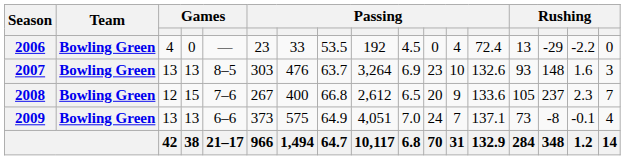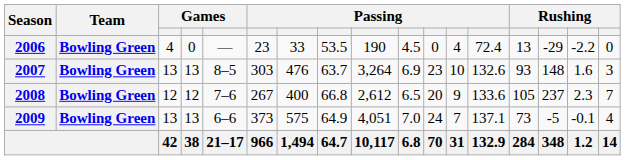2006 | column 9: 192 -> 190
2008 | column 4: 15 -> 12
2009 | column 15: -8 -> -5
